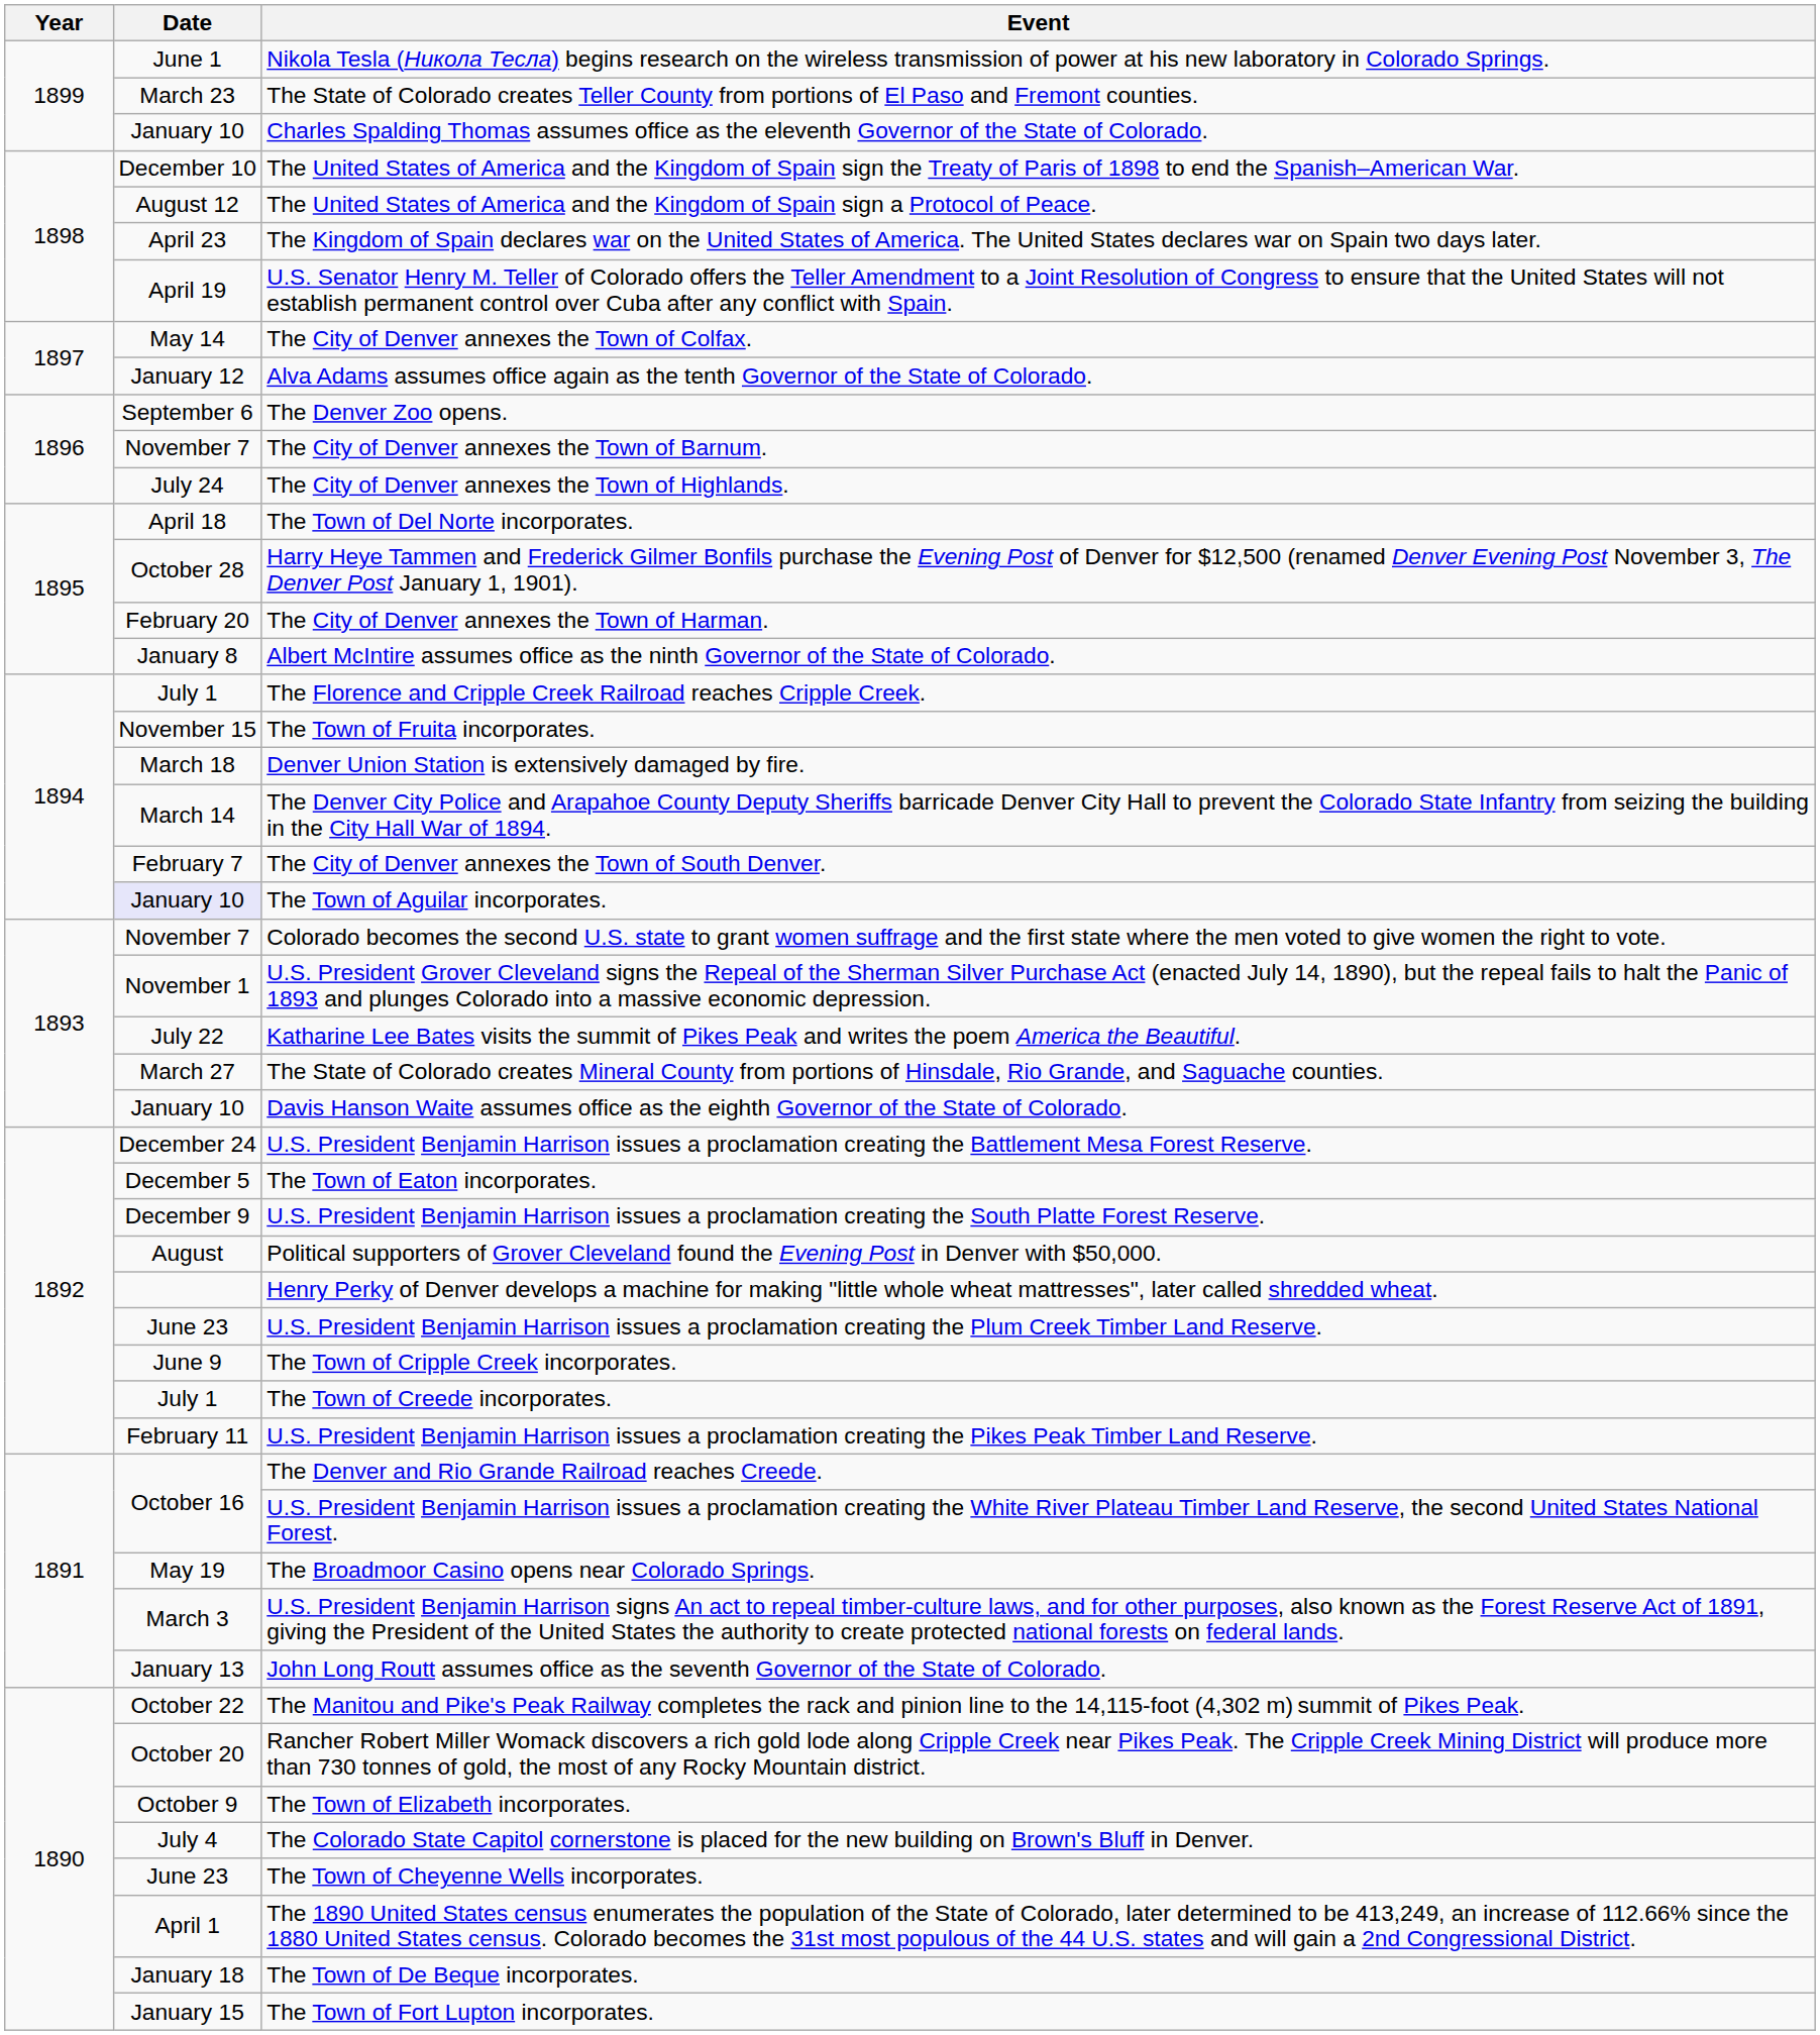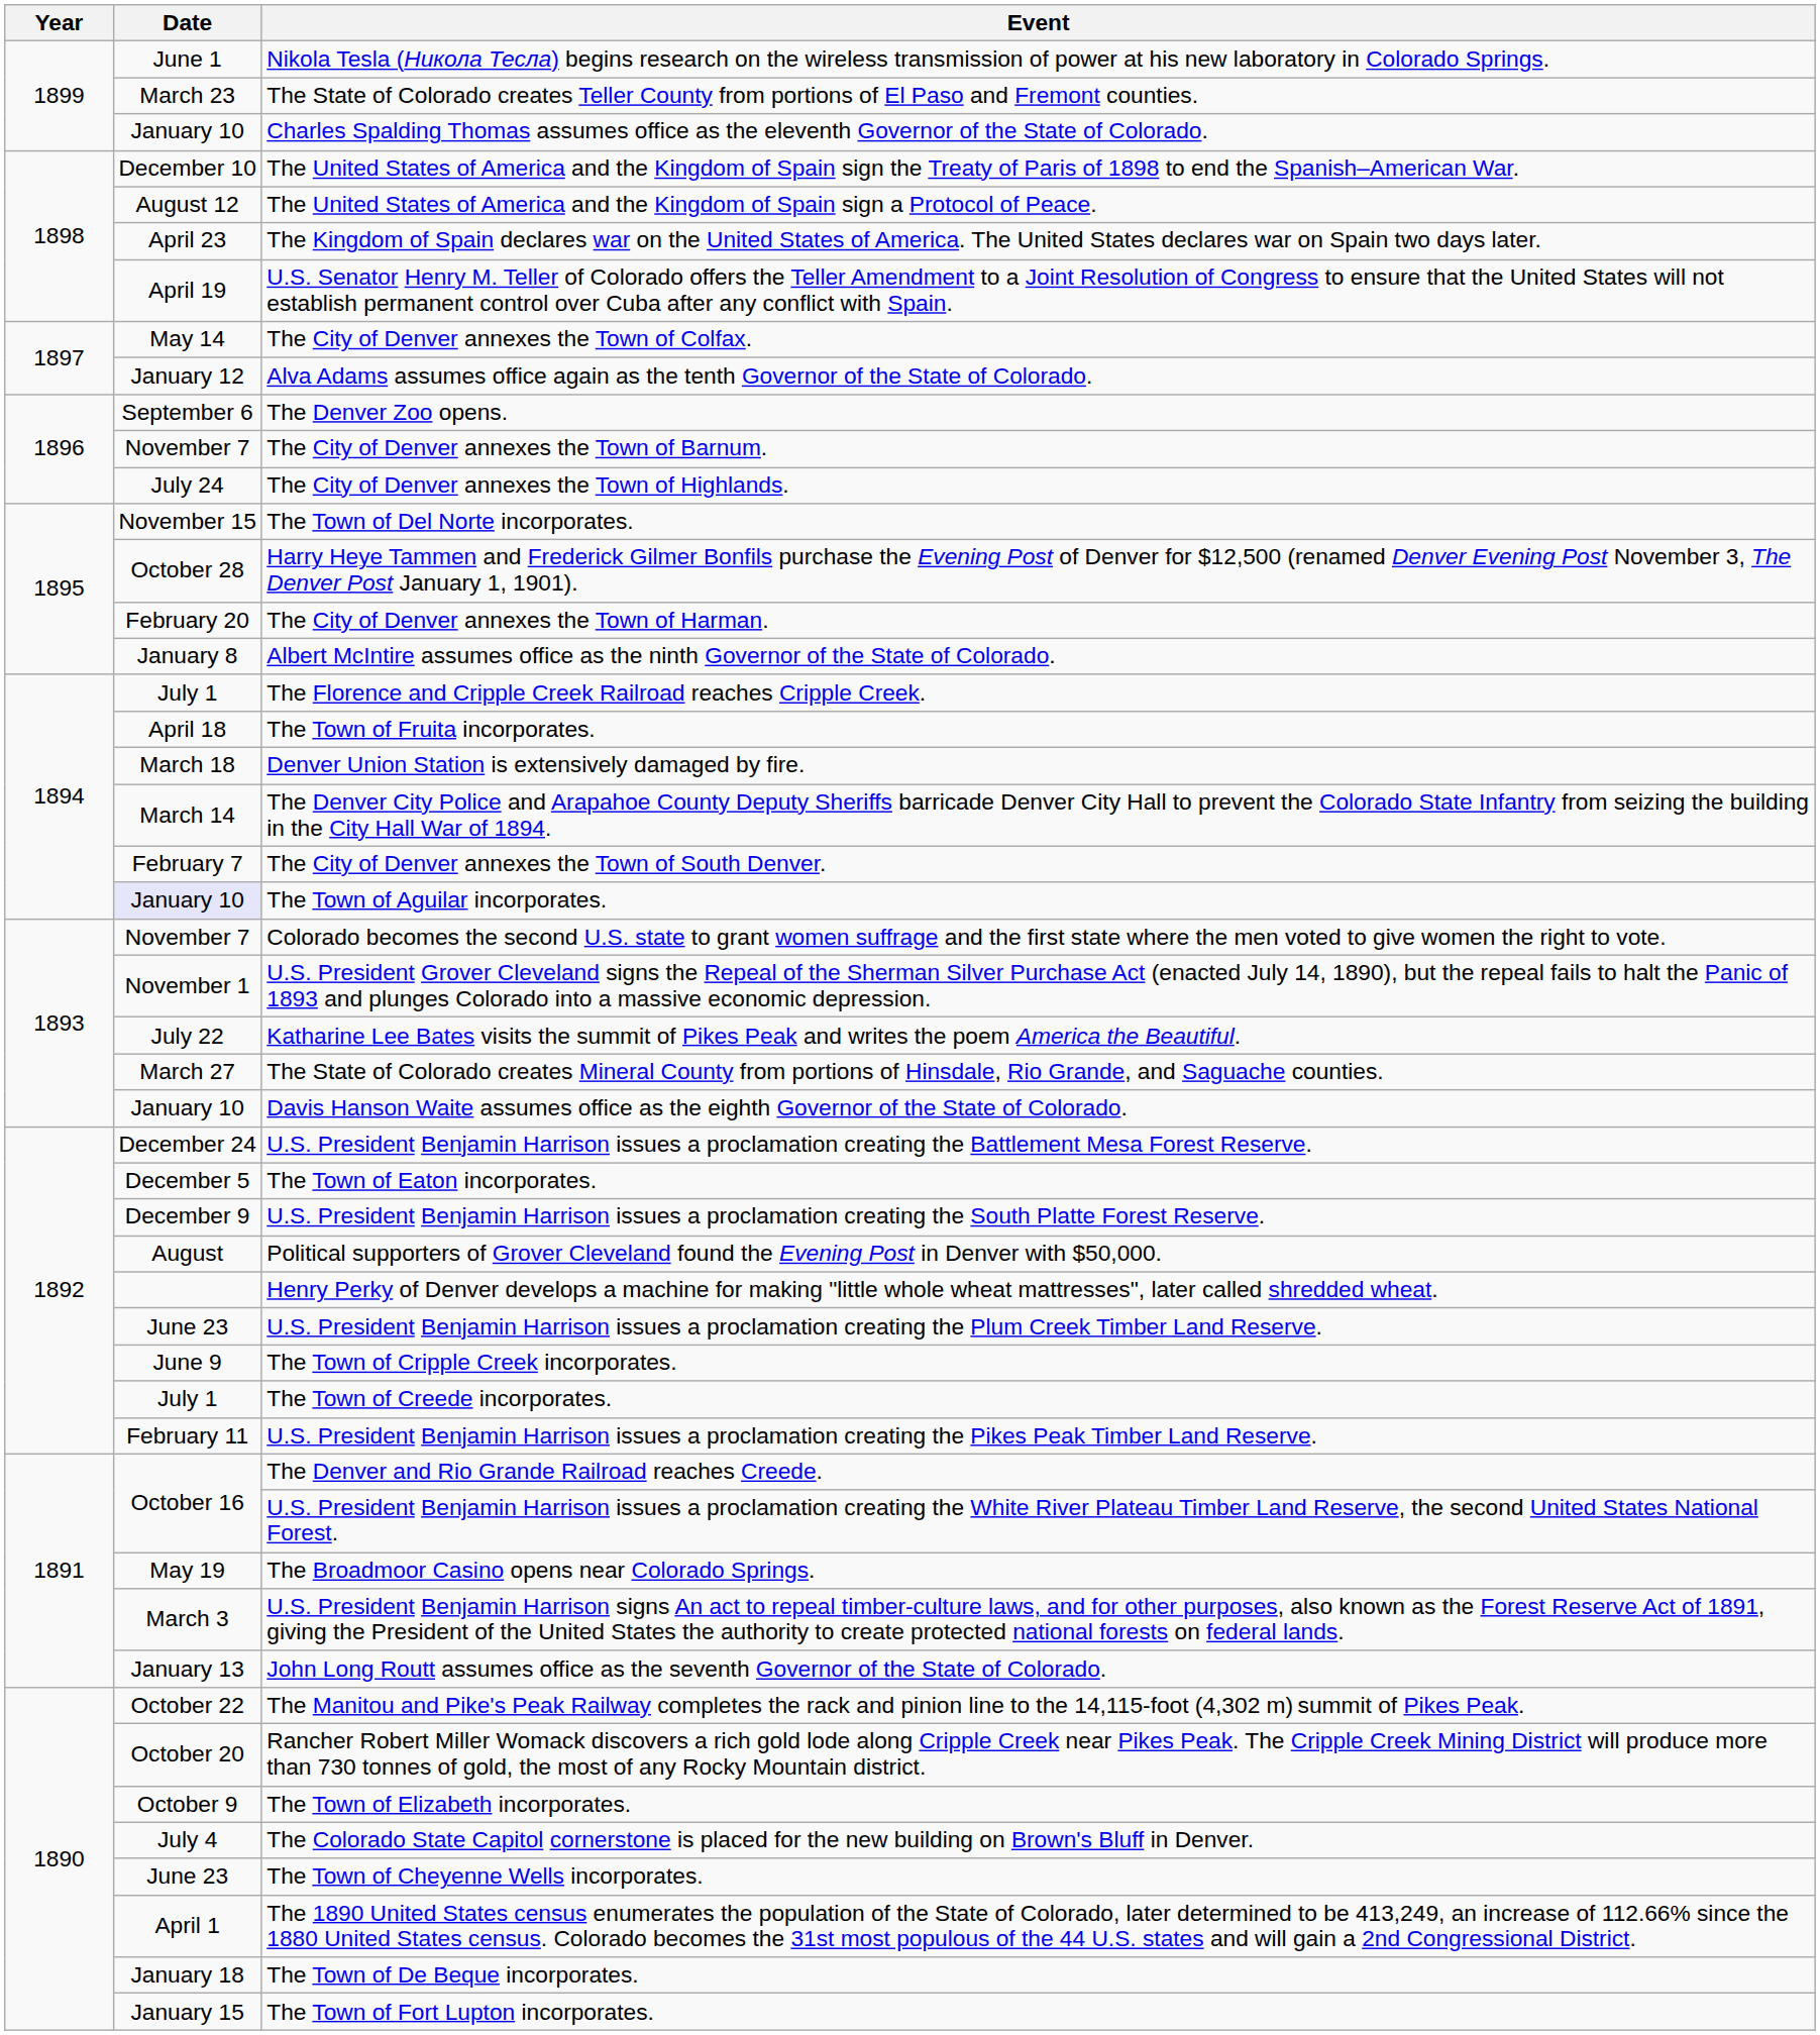The Town of Del Norte incorporates. | Date: April 18 -> November 15
The Town of Fruita incorporates. | Date: November 15 -> April 18
